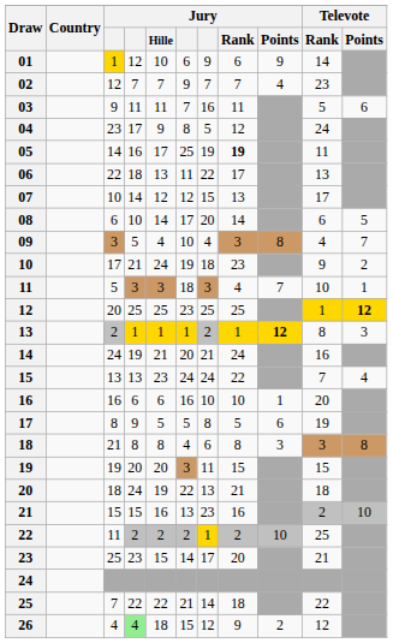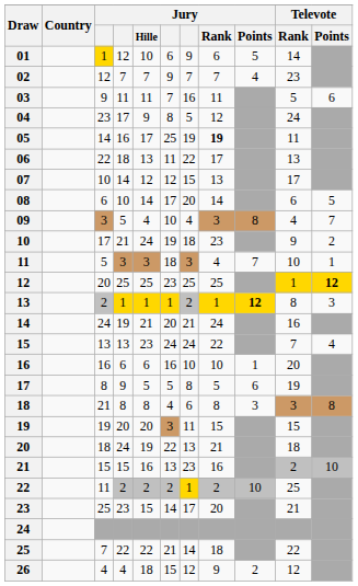01 | Jury / Points: 9 -> 5
26 | column 4: lightgreen background -> no background
